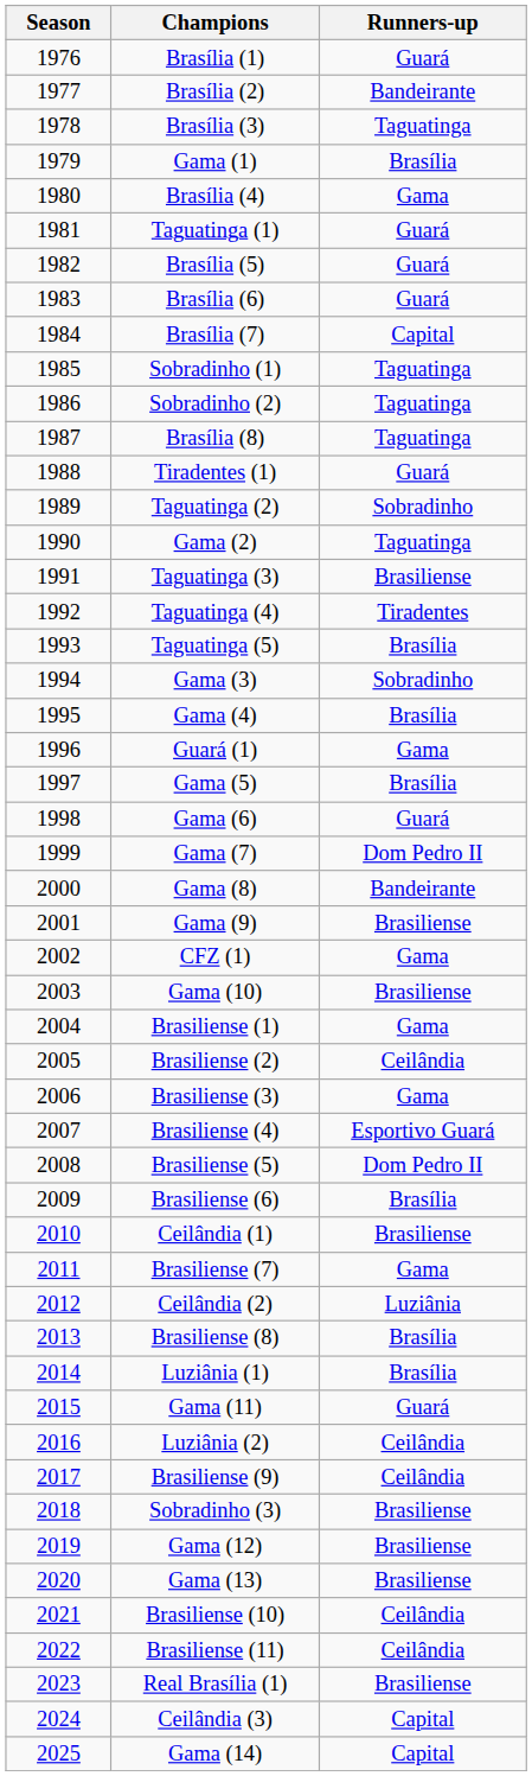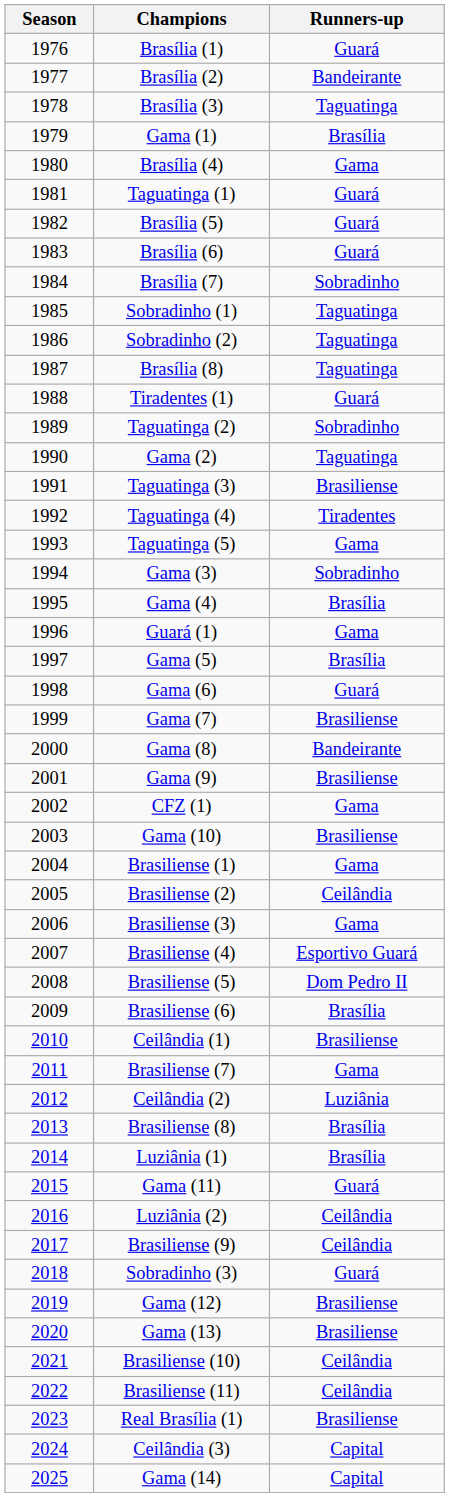Brasília (7) | Runners-up: Capital -> Sobradinho
Taguatinga (5) | Runners-up: Brasília -> Gama
Gama (7) | Runners-up: Dom Pedro II -> Brasiliense
Sobradinho (3) | Runners-up: Brasiliense -> Guará
